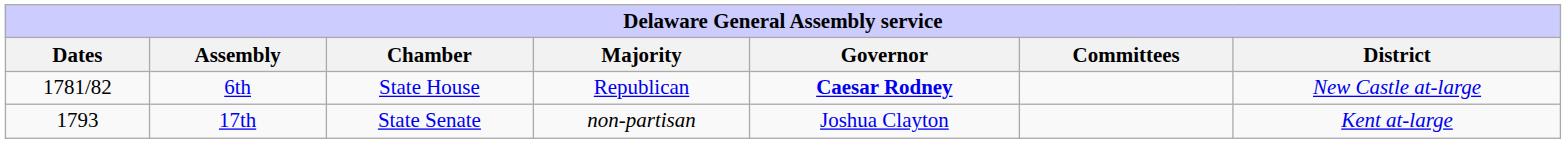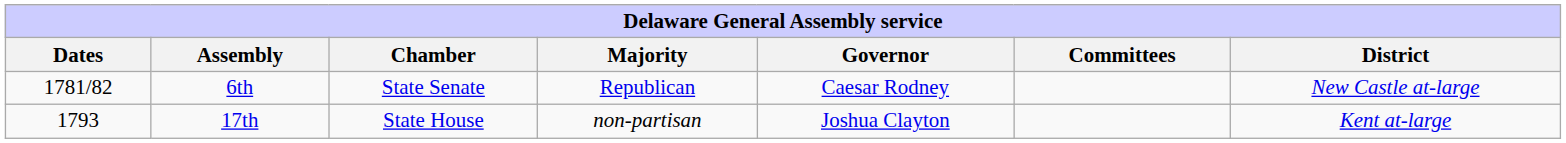6th | Chamber: State House -> State Senate
6th | Governor: bold -> normal
17th | Chamber: State Senate -> State House
